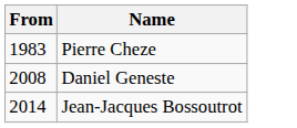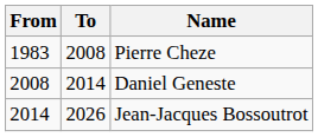+ column: To | 2008 | 2014 | 2026
